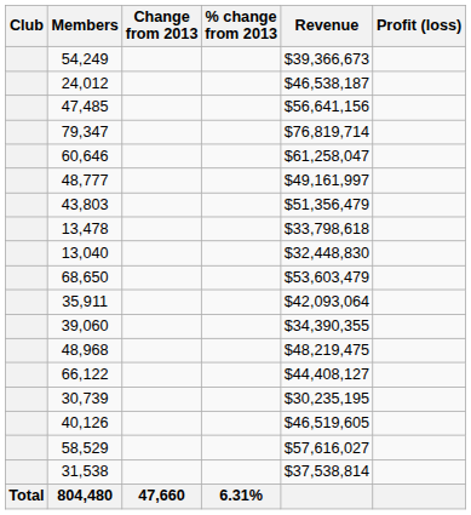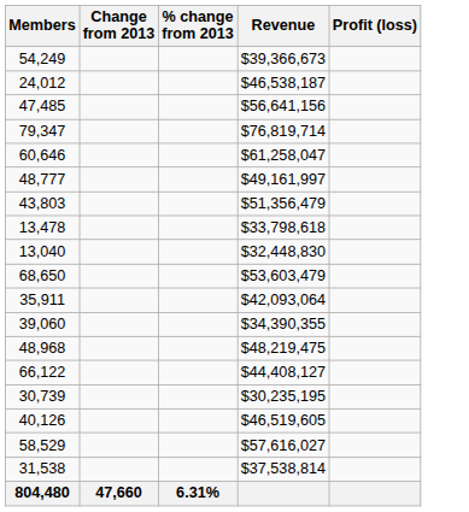- column: Club | Total
